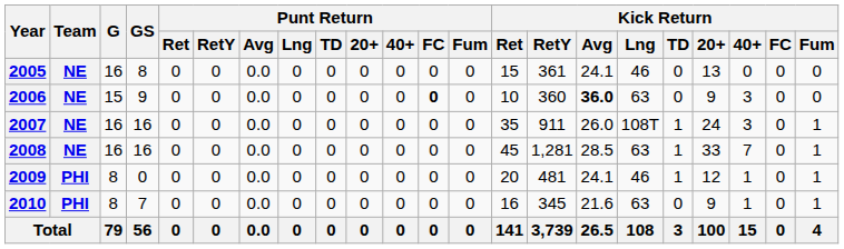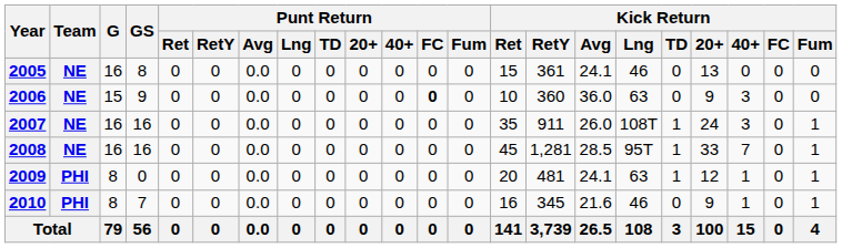2006 | Kick Return / Avg: bold -> normal
2008 | Kick Return / Lng: 63 -> 95T
2009 | Kick Return / Lng: 46 -> 63
2010 | Kick Return / Lng: 63 -> 46
